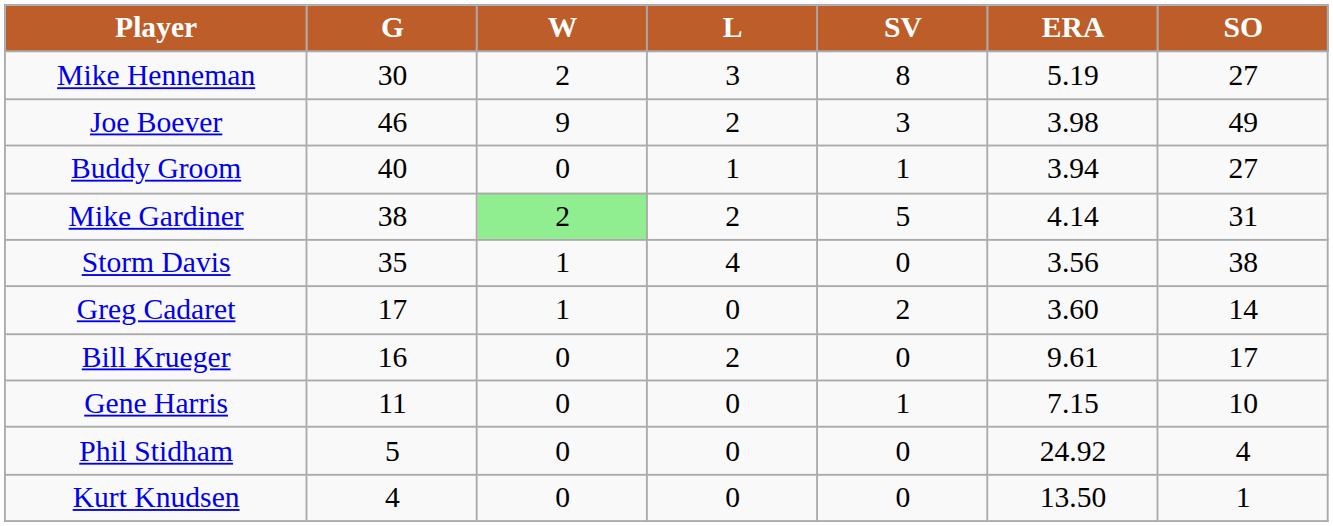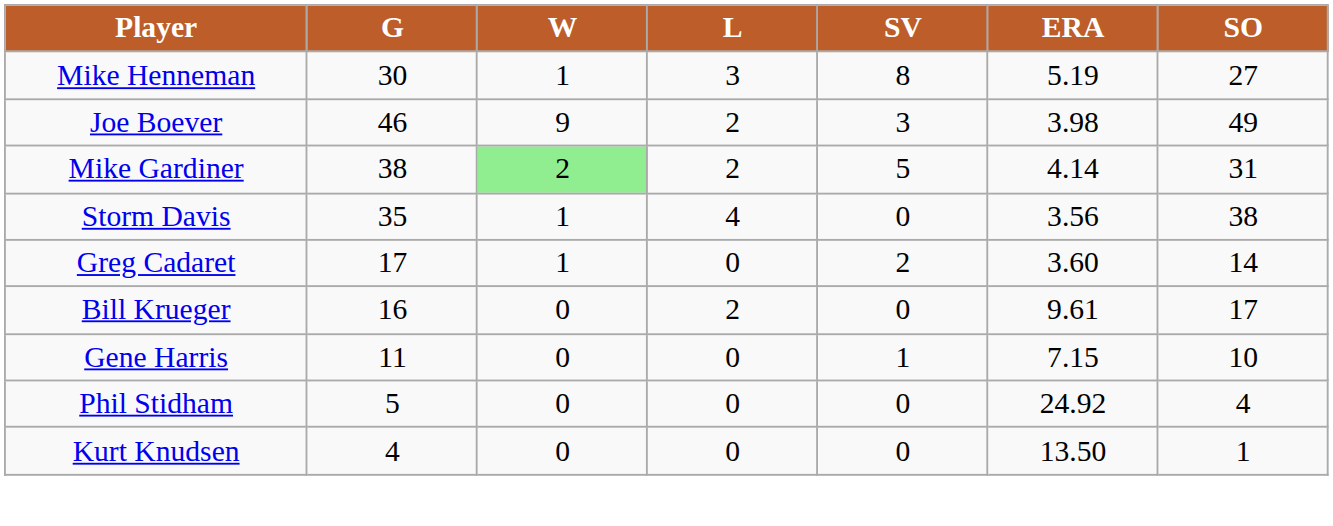Mike Henneman | W: 2 -> 1
- row: Buddy Groom | 40 | 0 | 1 | 1 | 3.94 | 27
